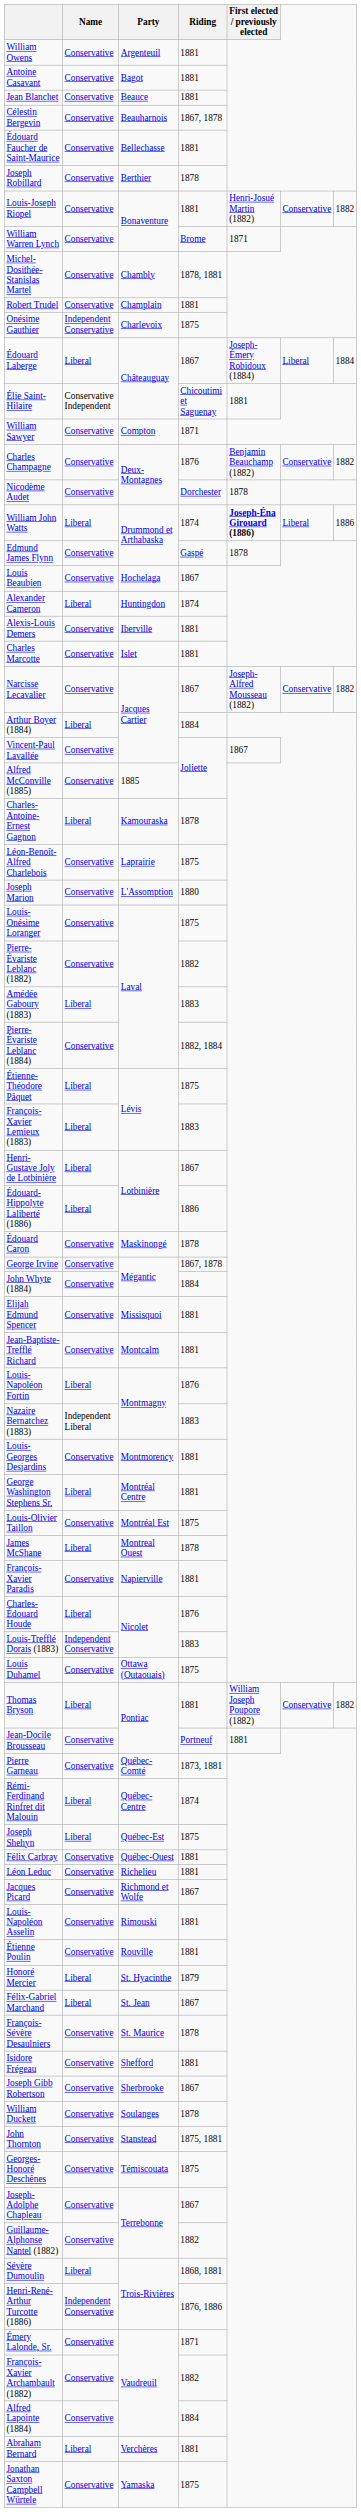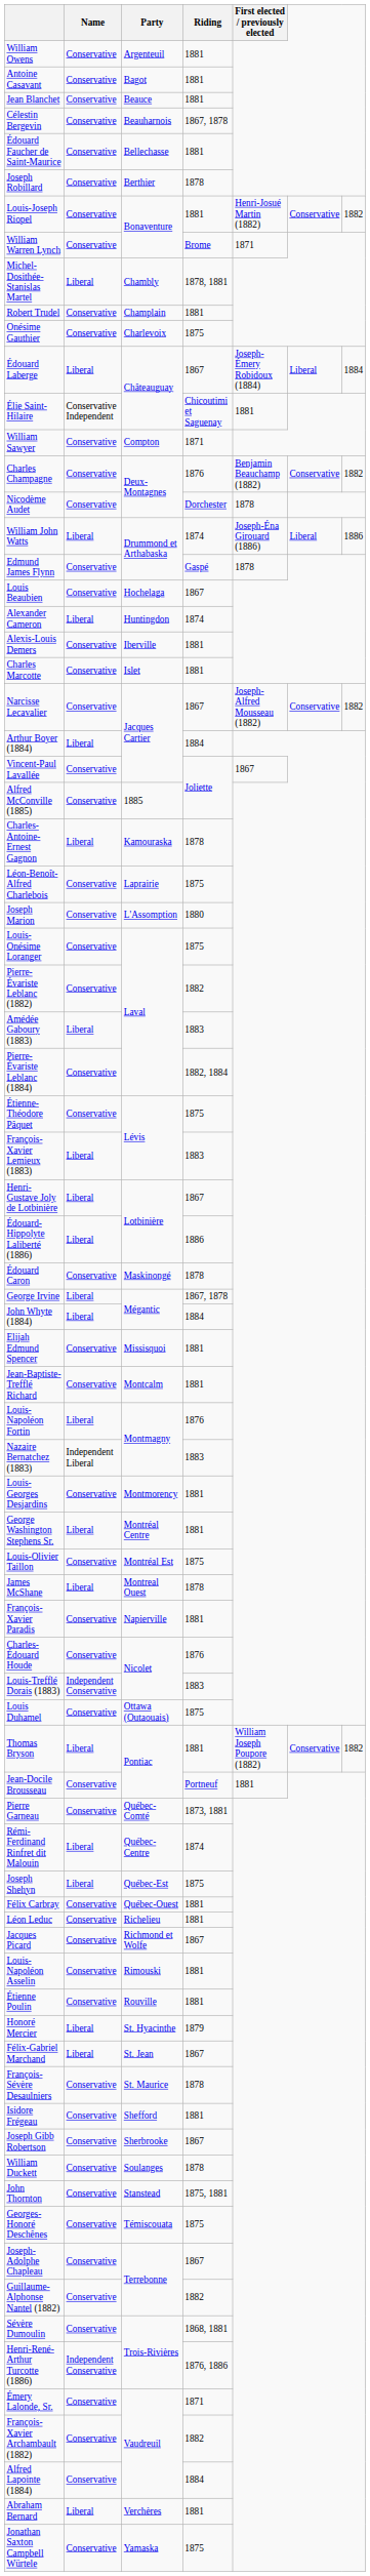Michel-Dosithée-Stanislas Martel | Name: Conservative -> Liberal
Onésime Gauthier | Name: Independent Conservative -> Conservative
William John Watts | First elected / previously elected: bold -> normal
Étienne-Théodore Pâquet | Name: Liberal -> Conservative
George Irvine | Name: Conservative -> Liberal
John Whyte (1884) | Name: Conservative -> Liberal
Charles-Édouard Houde | Name: Liberal -> Conservative
Sévère Dumoulin | Name: Liberal -> Conservative
